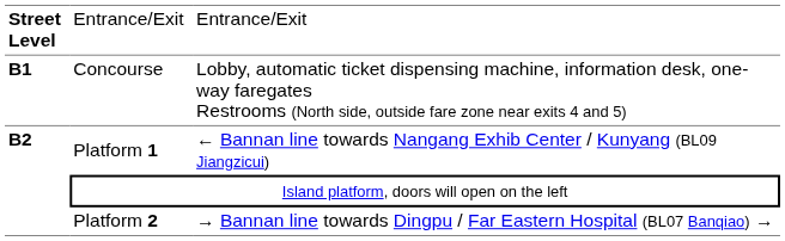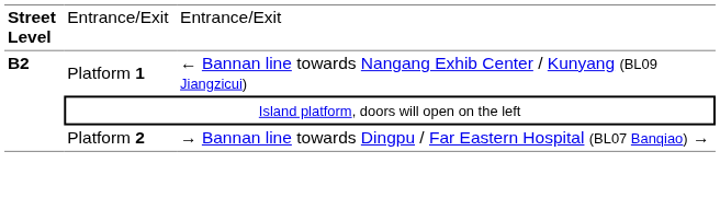- row: B1 | Concourse | Lobby, automatic ticket dispensing machine, information desk, one-way faregates Restrooms (North side, outside fare zone near exits 4 and 5)
